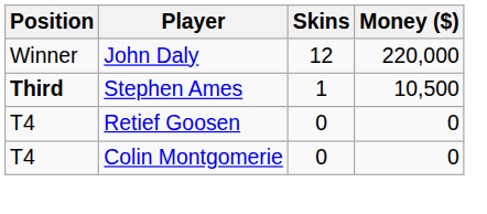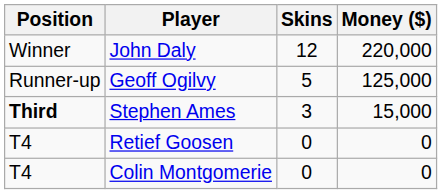+ row: Runner-up | Geoff Ogilvy | 5 | 125,000
Stephen Ames | Skins: 1 -> 3
Stephen Ames | Money ($): 10,500 -> 15,000
